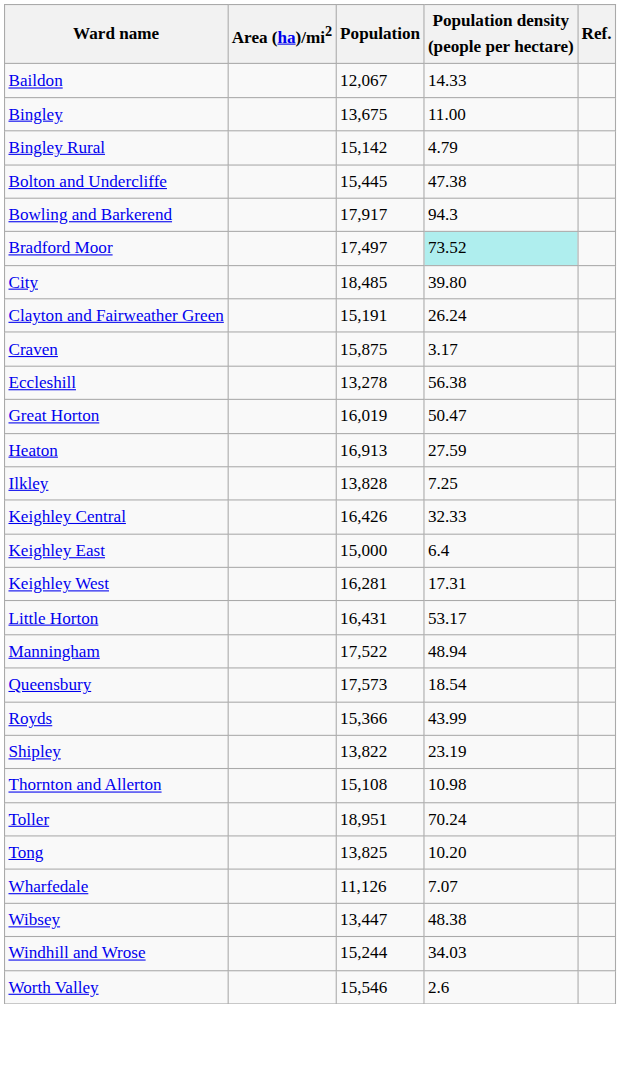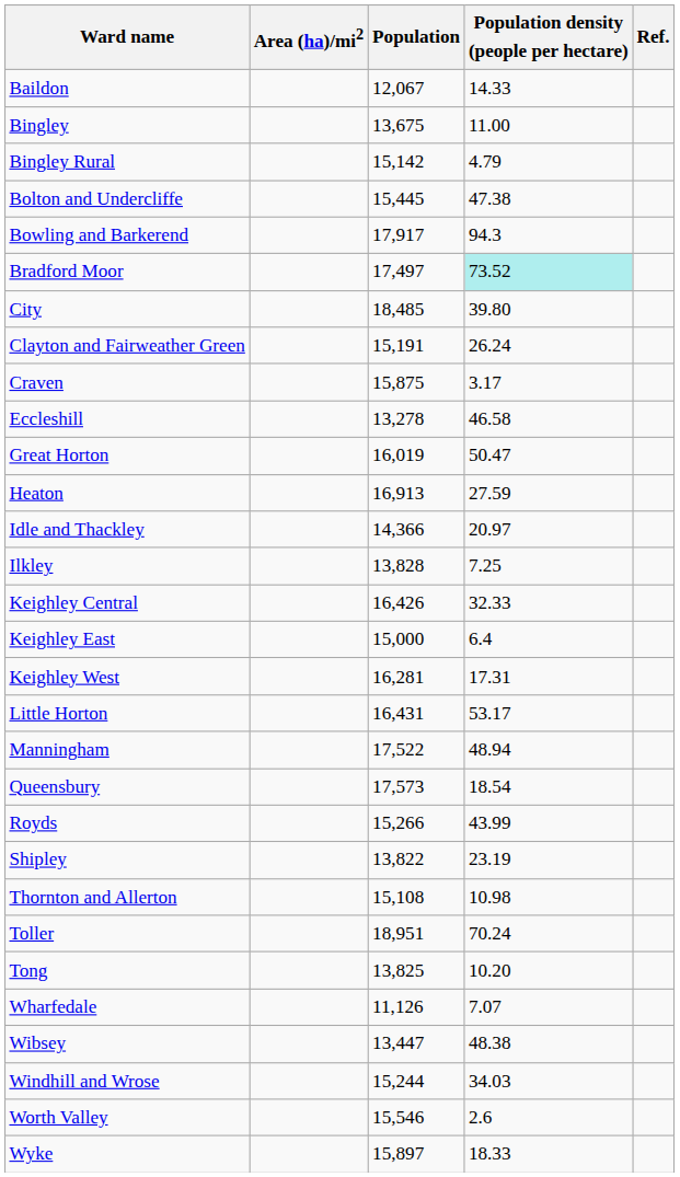Eccleshill | Population density (people per hectare): 56.38 -> 46.58
+ row: Idle and Thackley | 14,366 | 20.97
Royds | Population: 15,366 -> 15,266
+ row: Wyke | 15,897 | 18.33
